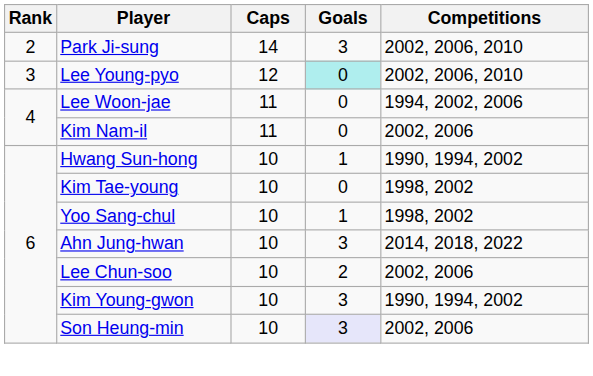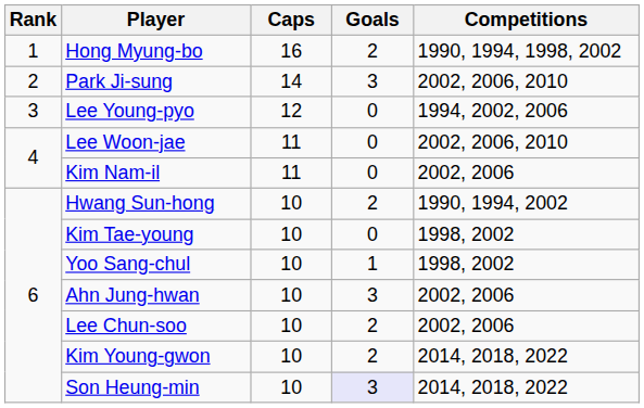+ row: 1 | Hong Myung-bo | 16 | 2 | 1990, 1994, 1998, 2002
Lee Young-pyo | Goals: paleturquoise background -> no background
Lee Young-pyo | Competitions: 2002, 2006, 2010 -> 1994, 2002, 2006
Lee Woon-jae | Competitions: 1994, 2002, 2006 -> 2002, 2006, 2010
Hwang Sun-hong | Goals: 1 -> 2
Ahn Jung-hwan | Competitions: 2014, 2018, 2022 -> 2002, 2006
Kim Young-gwon | Goals: 3 -> 2
Kim Young-gwon | Competitions: 1990, 1994, 2002 -> 2014, 2018, 2022
Son Heung-min | Competitions: 2002, 2006 -> 2014, 2018, 2022
